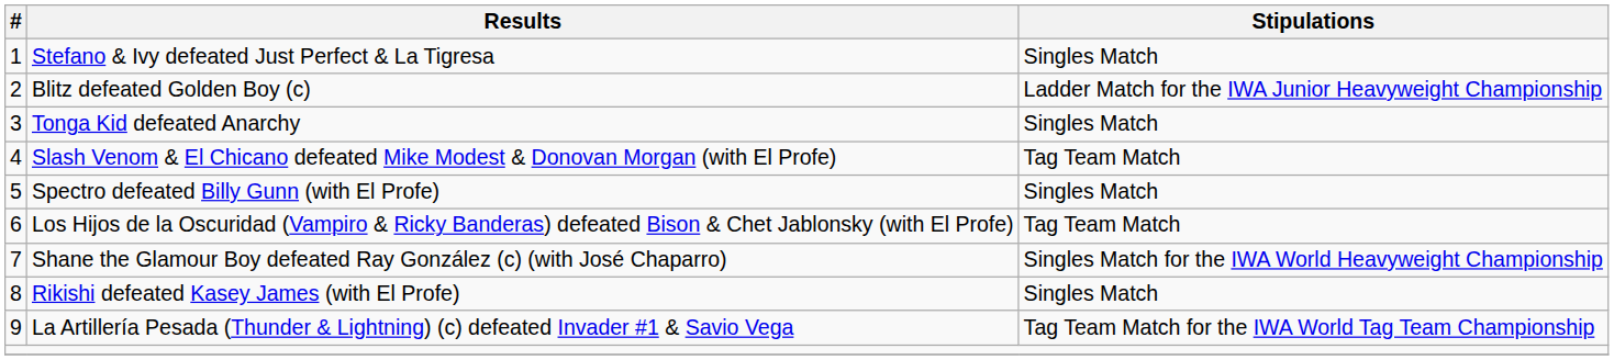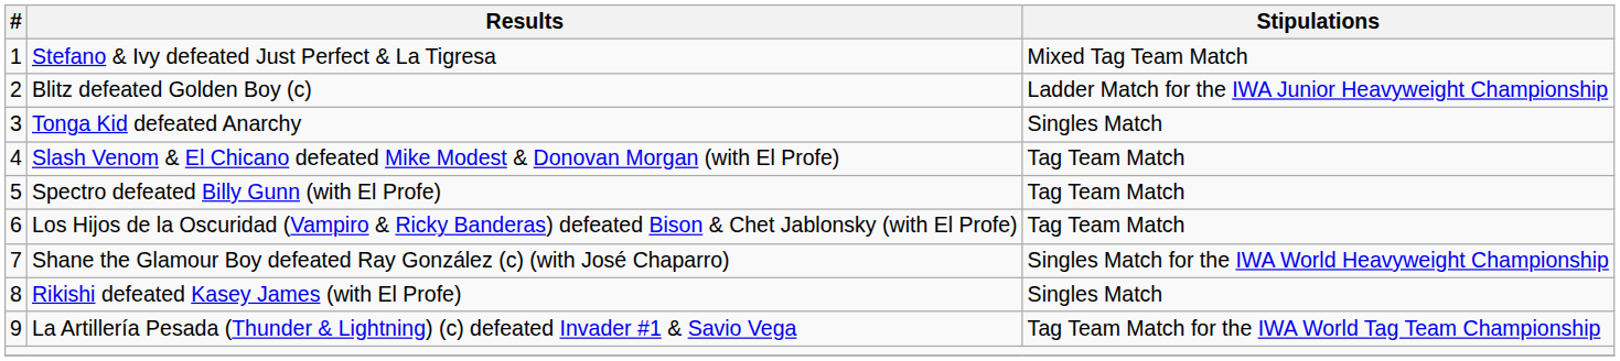Stefano & Ivy defeated Just Perfect & La Tigresa | Stipulations: Singles Match -> Mixed Tag Team Match
Spectro defeated Billy Gunn (with El Profe) | Stipulations: Singles Match -> Tag Team Match
